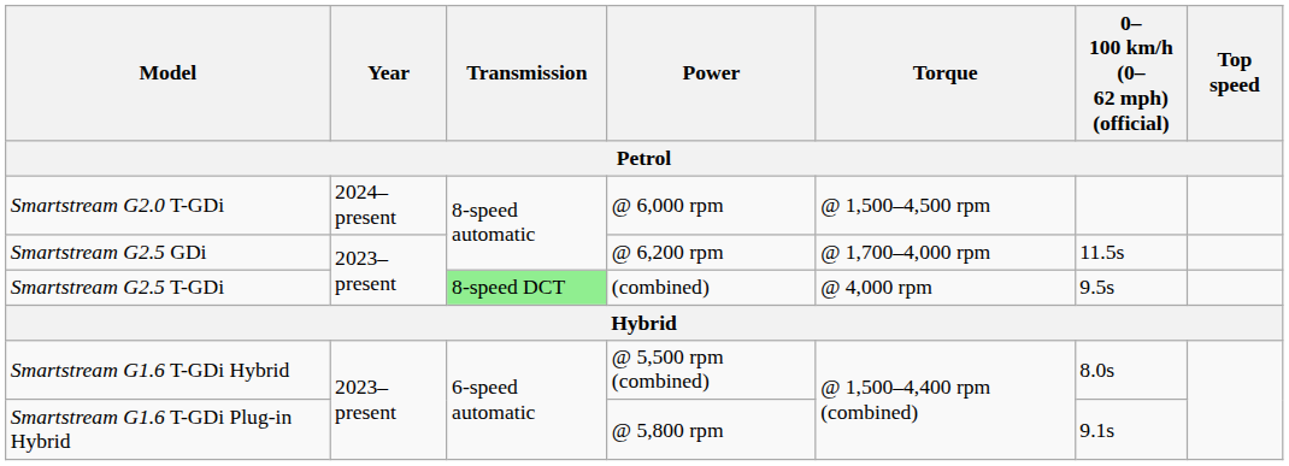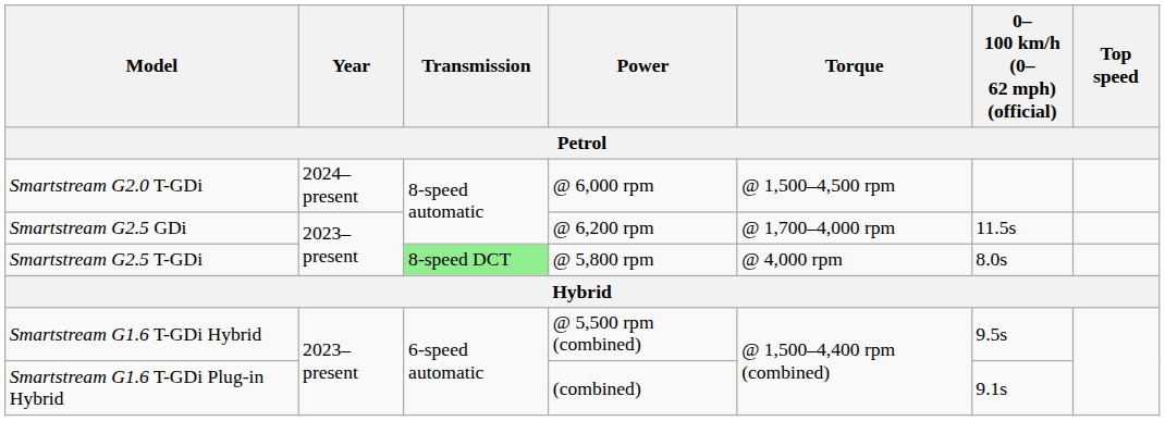Smartstream G2.5 T-GDi | Power: (combined) -> @ 5,800 rpm
Smartstream G2.5 T-GDi | 0–100 km/h (0–62 mph) (official): 9.5s -> 8.0s
Smartstream G1.6 T-GDi Hybrid | 0–100 km/h (0–62 mph) (official): 8.0s -> 9.5s
Smartstream G1.6 T-GDi Plug-in Hybrid | Power: @ 5,800 rpm -> (combined)
